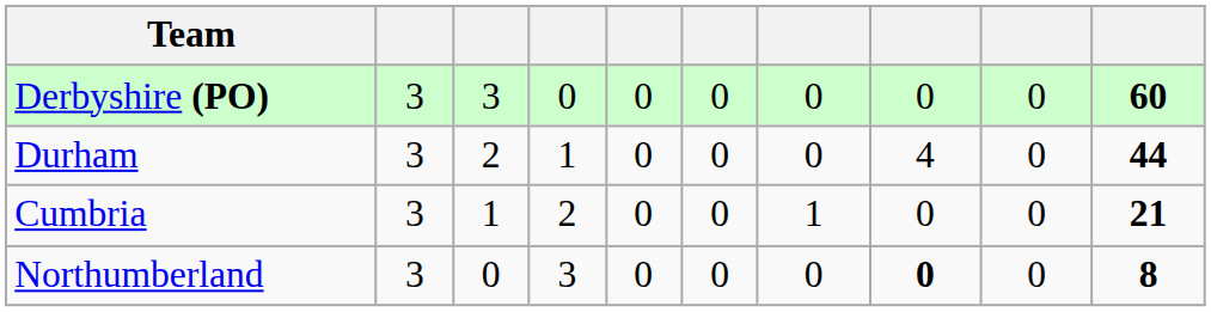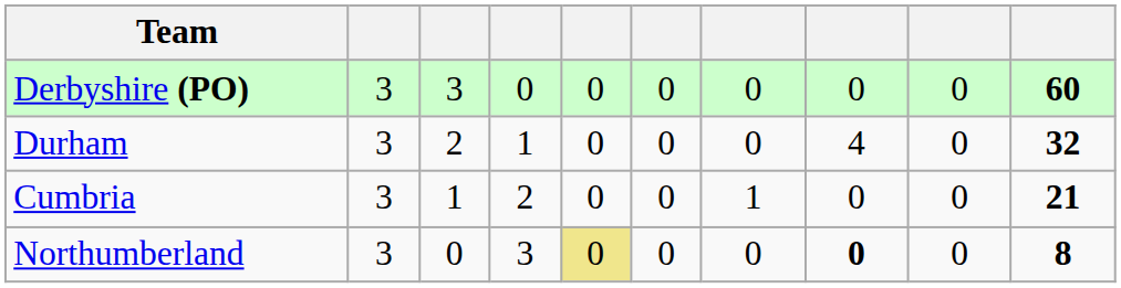Durham | column 10: 44 -> 32
Northumberland | column 5: no background -> khaki background
